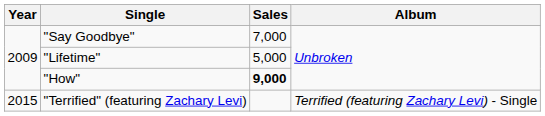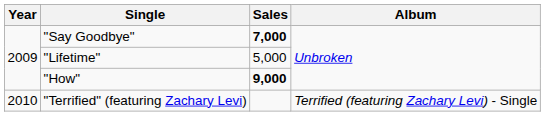"Say Goodbye" | Sales: normal -> bold
"Terrified" (featuring Zachary Levi) | Year: 2015 -> 2010
